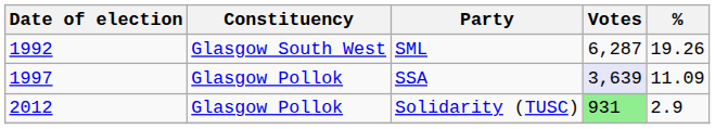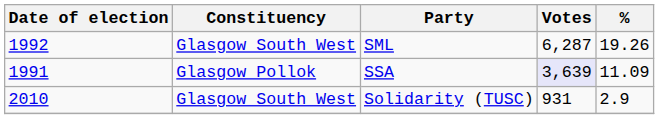SSA | Date of election: 1997 -> 1991
Solidarity (TUSC) | Date of election: 2012 -> 2010
Solidarity (TUSC) | Constituency: Glasgow Pollok -> Glasgow South West
Solidarity (TUSC) | Votes: lightgreen background -> no background
